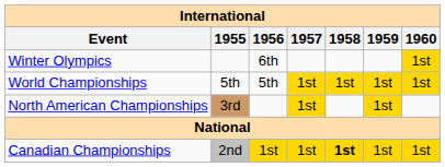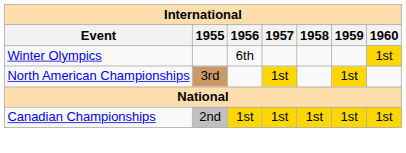- row: World Championships | 5th | 5th | 1st | 1st | 1st | 1st
Canadian Championships | 1958: bold -> normal
